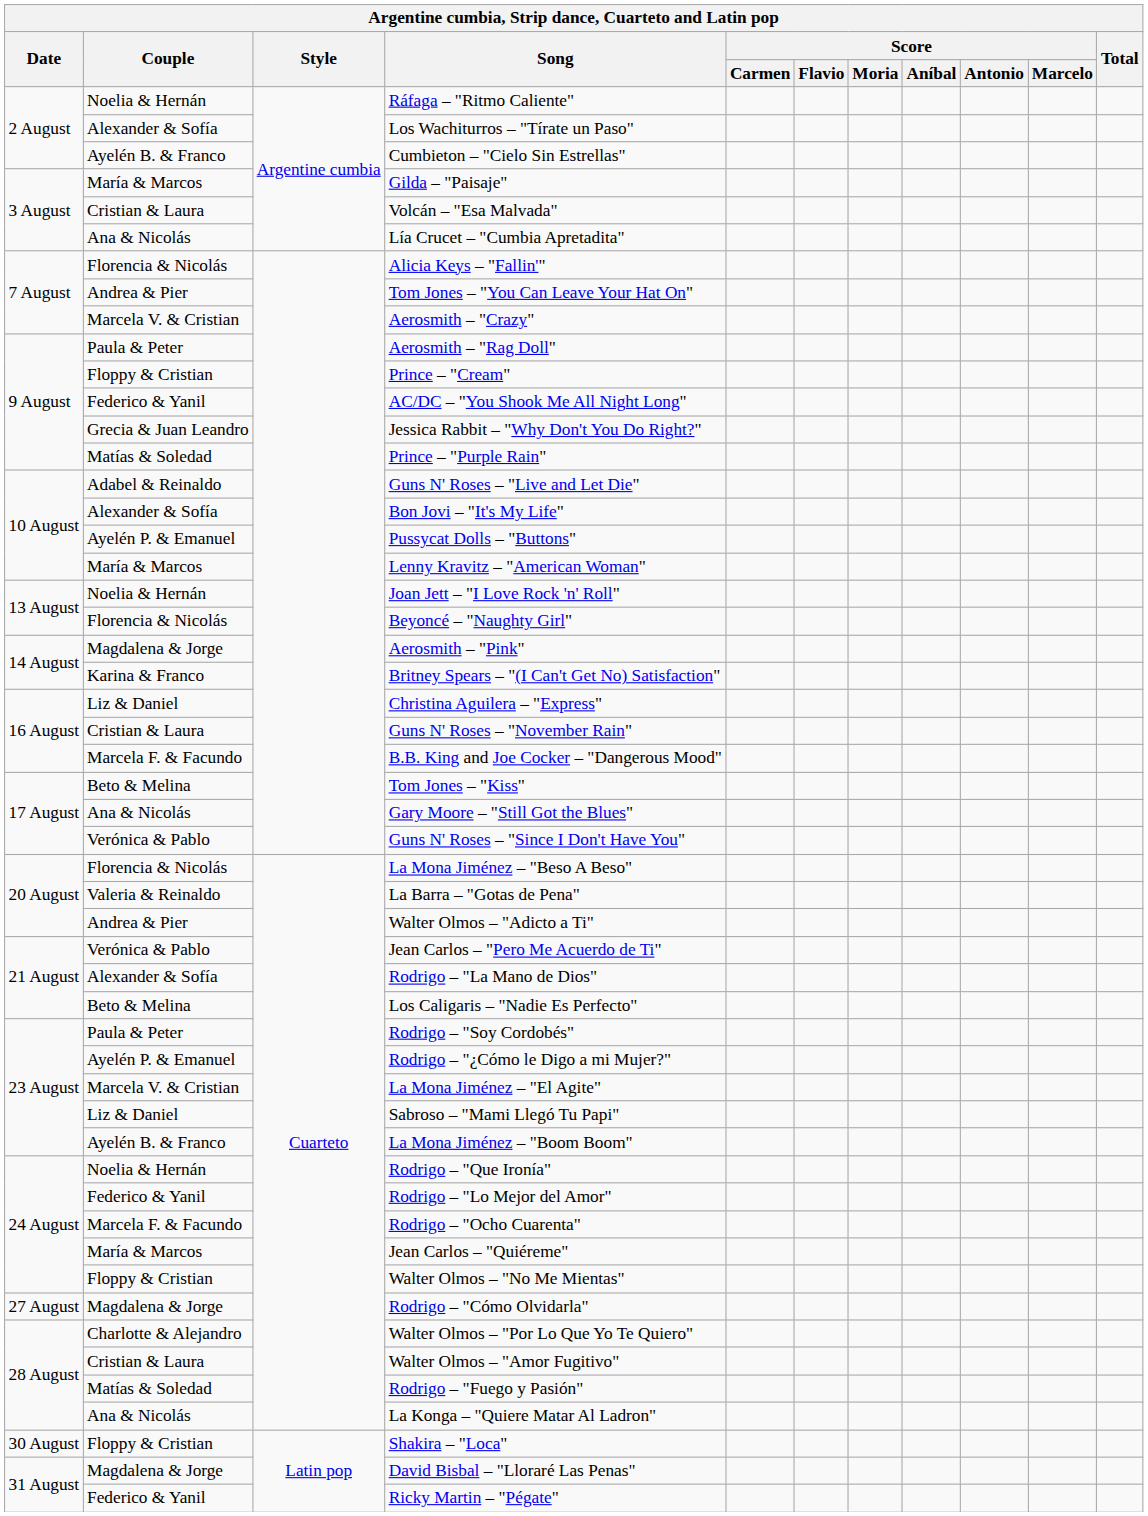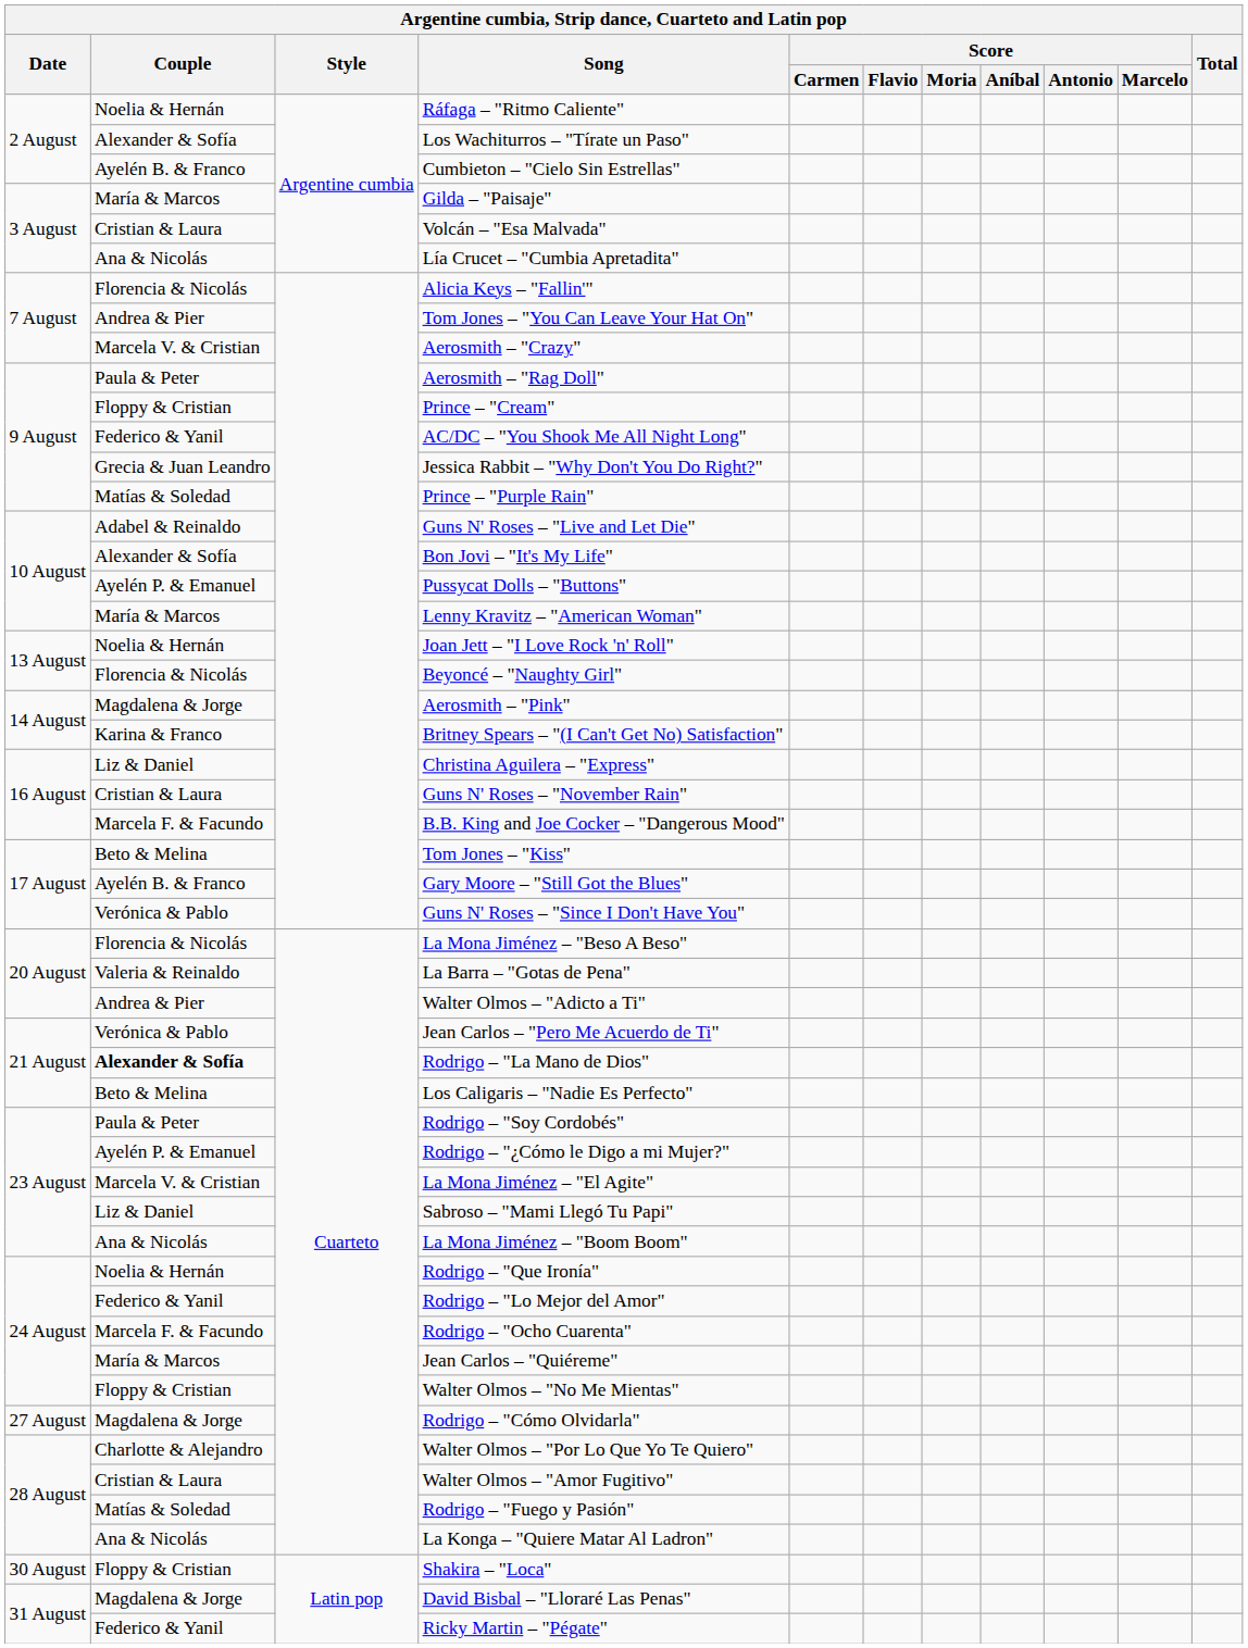Gary Moore – "Still Got the Blues" | Couple: Ana & Nicolás -> Ayelén B. & Franco
Rodrigo – "La Mano de Dios" | Couple: normal -> bold
La Mona Jiménez – "Boom Boom" | Couple: Ayelén B. & Franco -> Ana & Nicolás
